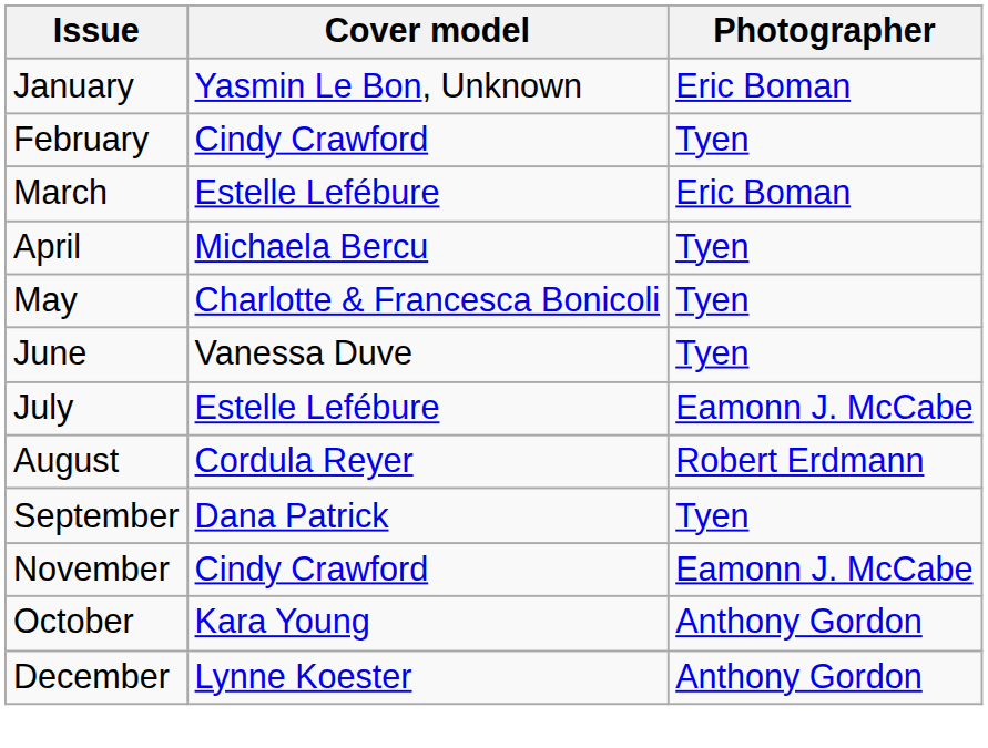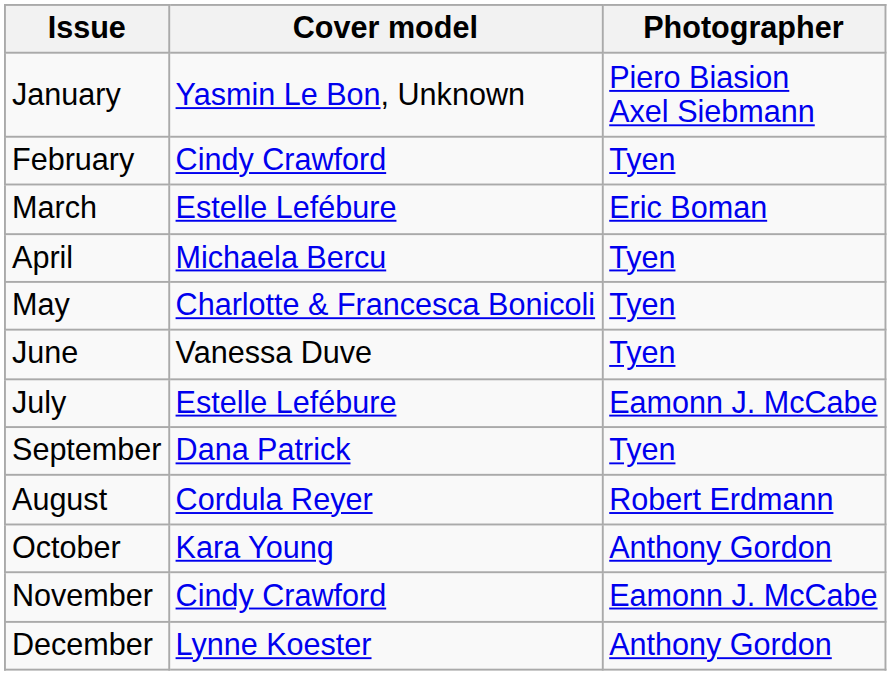January | Photographer: Eric Boman -> Piero Biasion Axel Siebmann
rows swapped: August <-> September
rows swapped: October <-> November
